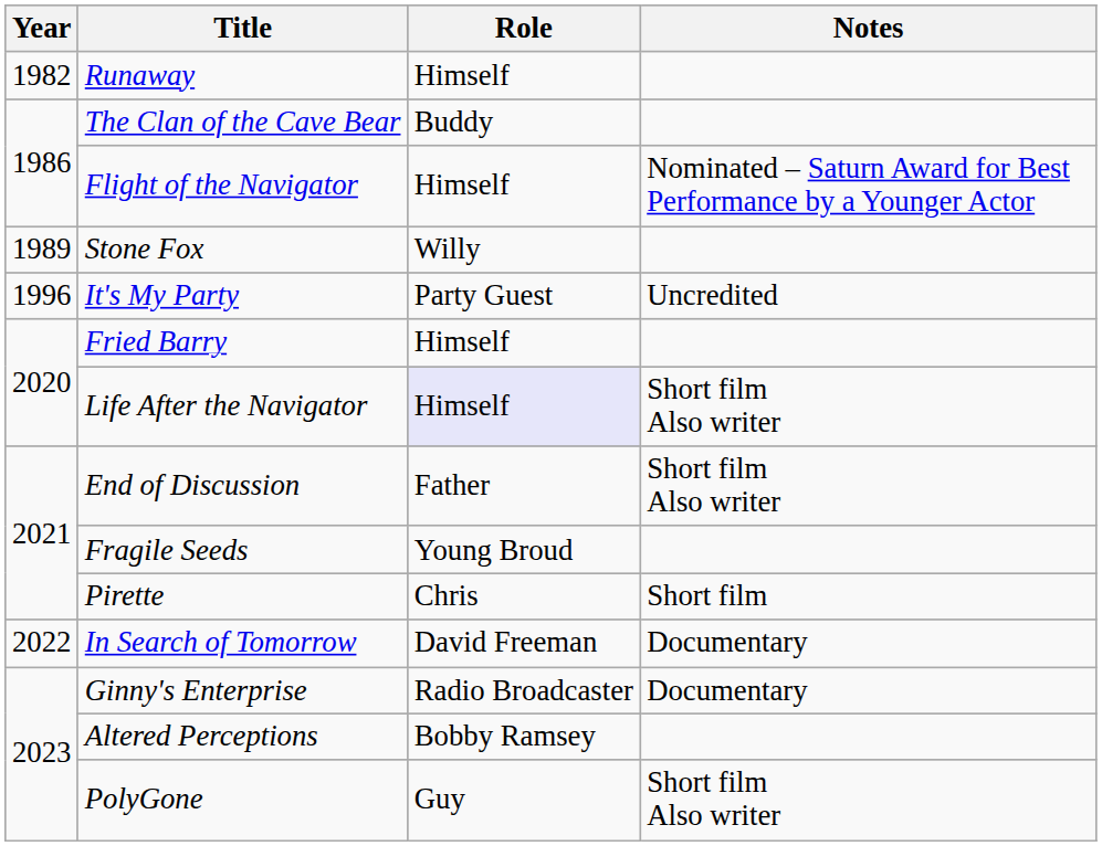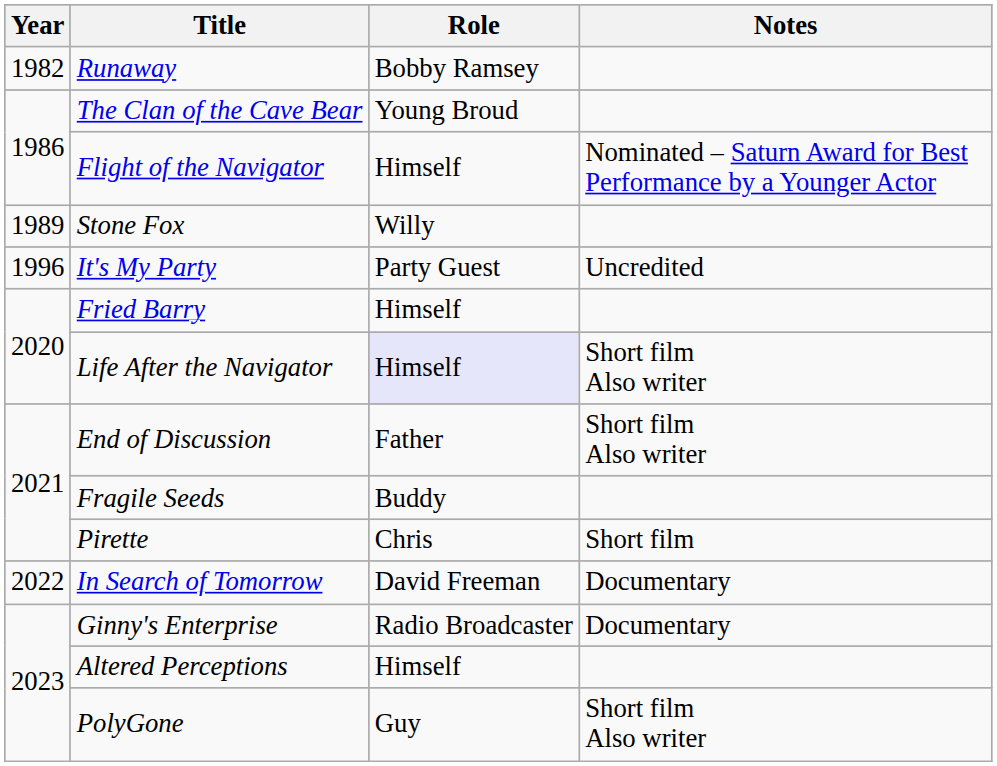Runaway | Role: Himself -> Bobby Ramsey
The Clan of the Cave Bear | Role: Buddy -> Young Broud
Fragile Seeds | Role: Young Broud -> Buddy
Altered Perceptions | Role: Bobby Ramsey -> Himself
